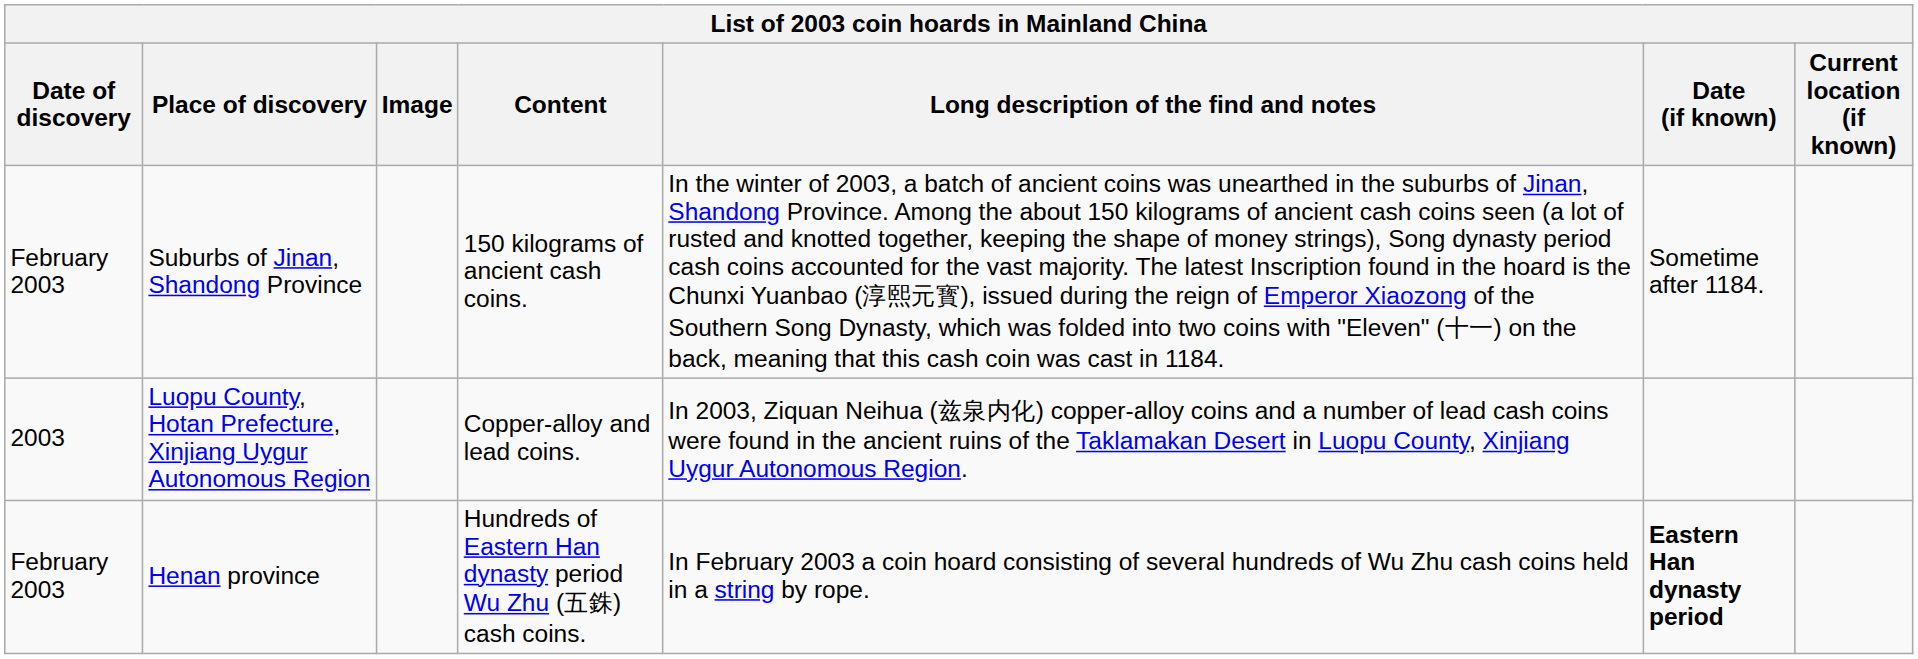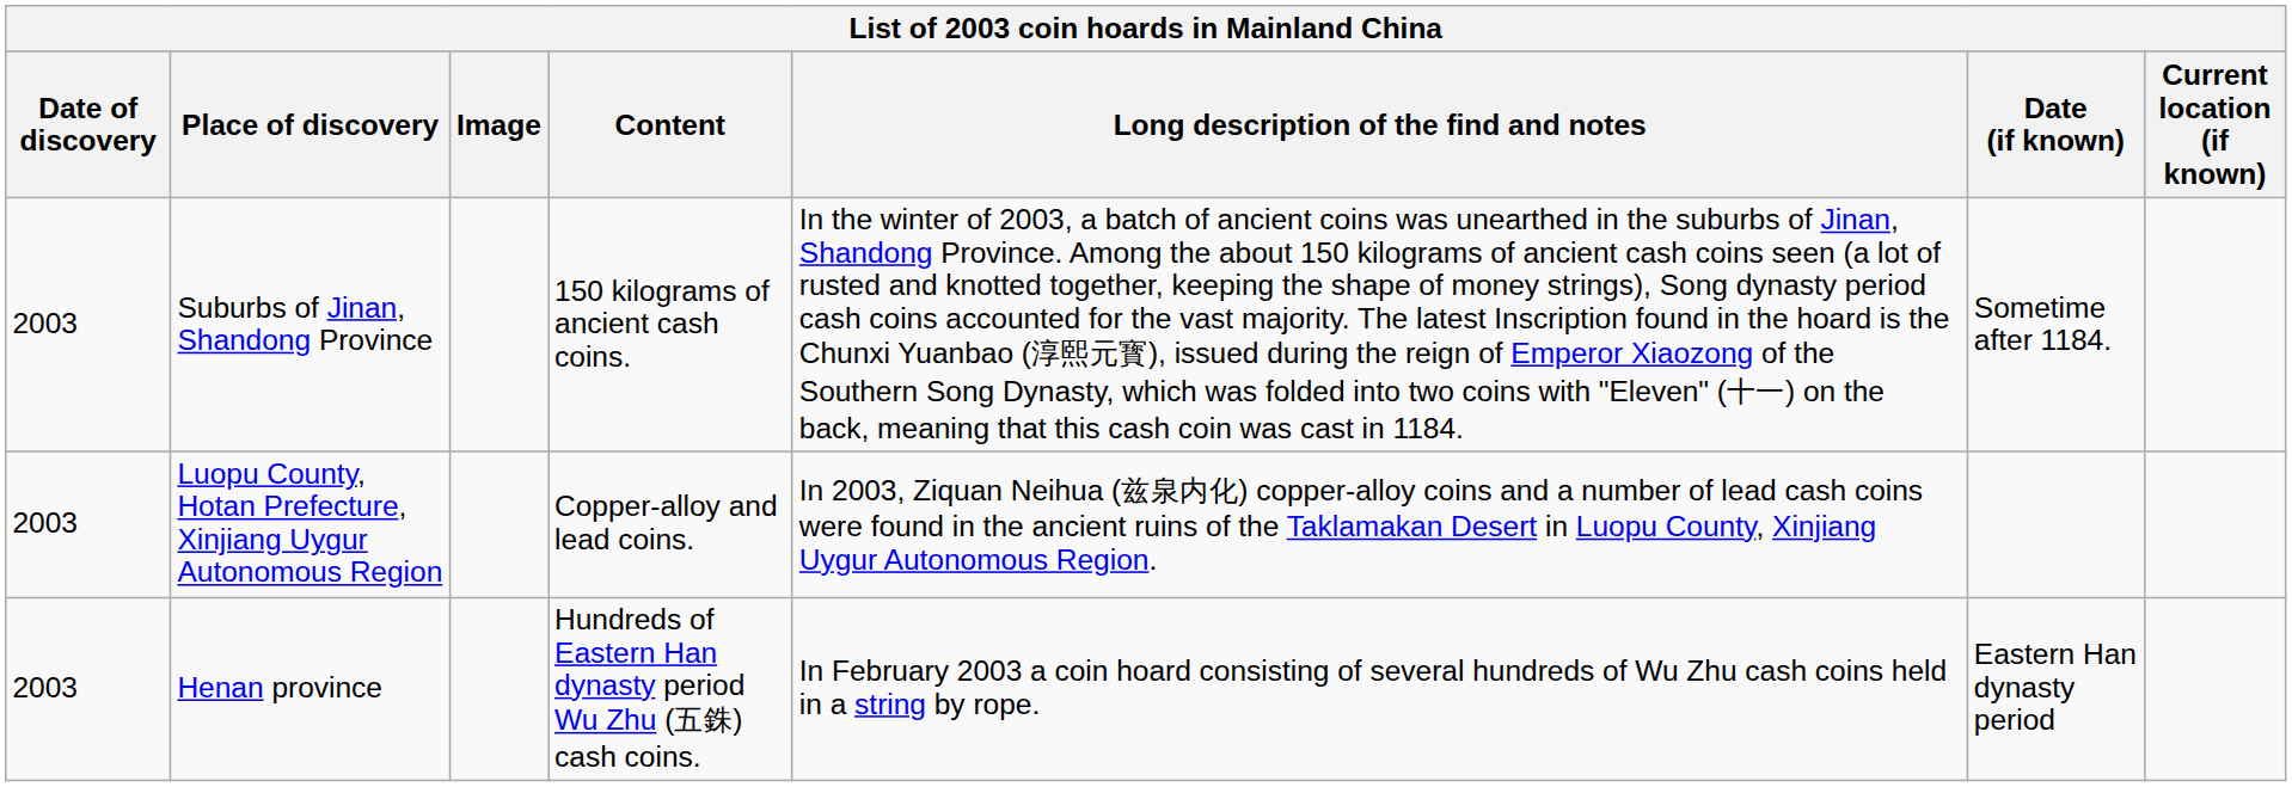Suburbs of Jinan, Shandong Province | Date of discovery: February 2003 -> 2003
Henan province | Date of discovery: February 2003 -> 2003
Henan province | Date (if known): bold -> normal
